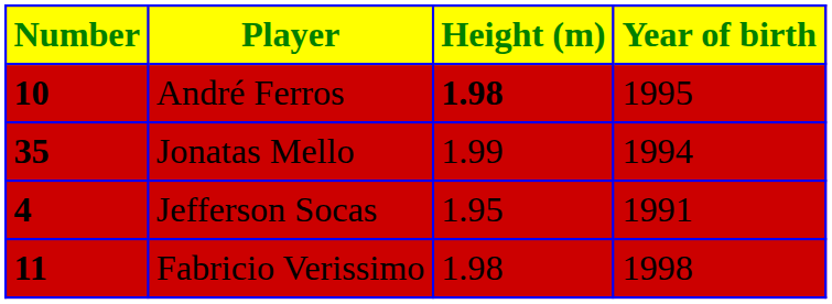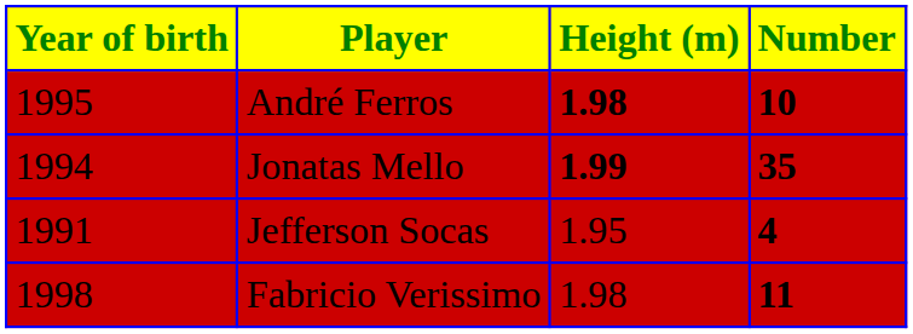columns swapped: Number <-> Year of birth
Jonatas Mello | Height (m): normal -> bold
